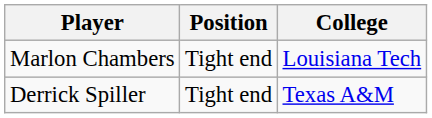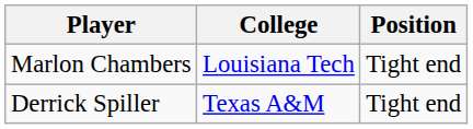columns swapped: Position <-> College
